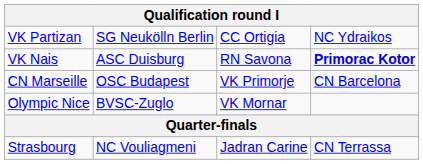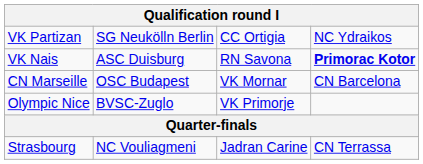CN Marseille | column 3: VK Primorje -> VK Mornar
Olympic Nice | column 3: VK Mornar -> VK Primorje
